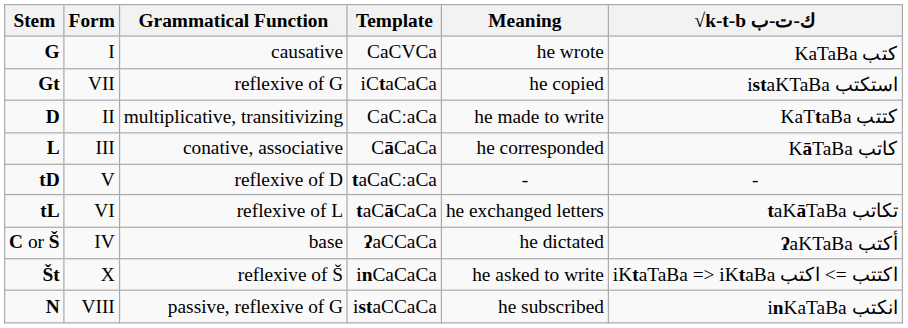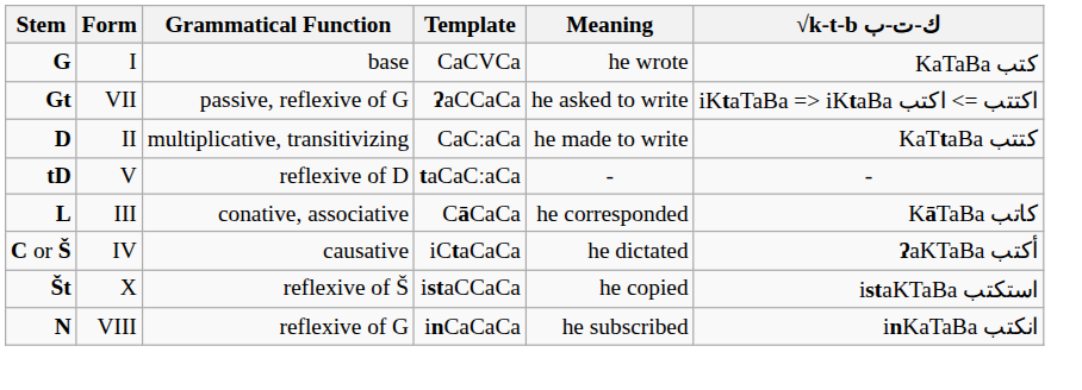G | Grammatical Function: causative -> base
Gt | Grammatical Function: reflexive of G -> passive, reflexive of G
Gt | Template: iCtaCaCa -> ʔaCCaCa
Gt | Meaning: he copied -> he asked to write
Gt | √k-t-b ك-ت-ب: istaKTaBa استكتب -> iKtaTaBa => iKtaBa اكتتب => اكتب
rows swapped: tD <-> L
- row: tL | VI | reflexive of L | taCāCaCa | he exchanged letters | taKāTaBa تكاتب
C or Š | Grammatical Function: base -> causative
C or Š | Template: ʔaCCaCa -> iCtaCaCa
Št | Template: inCaCaCa -> istaCCaCa
Št | Meaning: he asked to write -> he copied
Št | √k-t-b ك-ت-ب: iKtaTaBa => iKtaBa اكتتب => اكتب -> istaKTaBa استكتب
N | Grammatical Function: passive, reflexive of G -> reflexive of G
N | Template: istaCCaCa -> inCaCaCa
